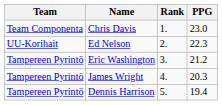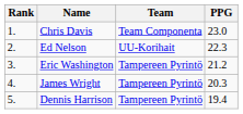columns swapped: Rank <-> Team
